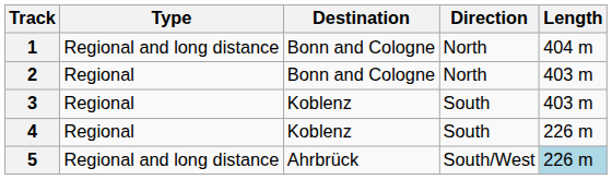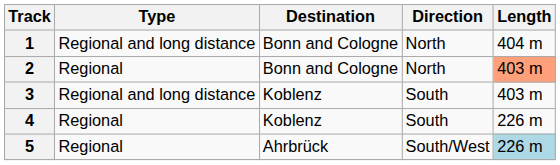2 | Length: no background -> lightsalmon background
3 | Type: Regional -> Regional and long distance
5 | Type: Regional and long distance -> Regional
